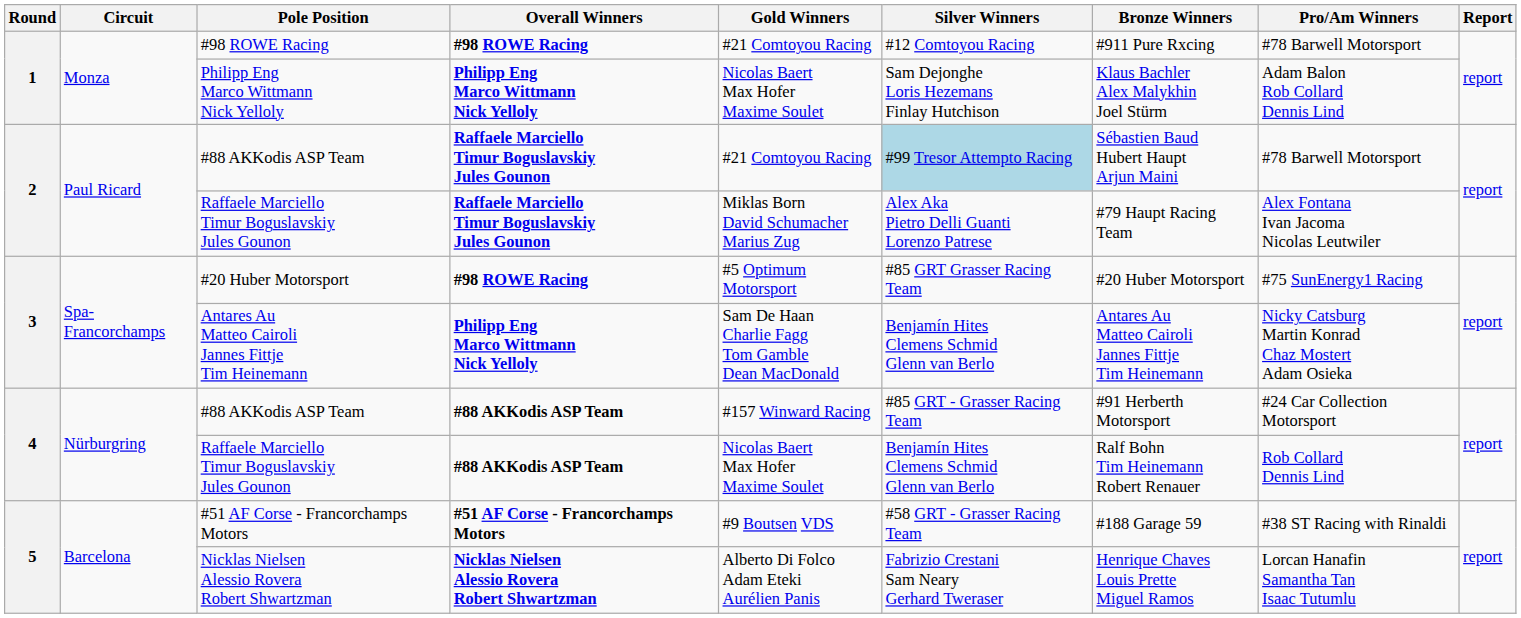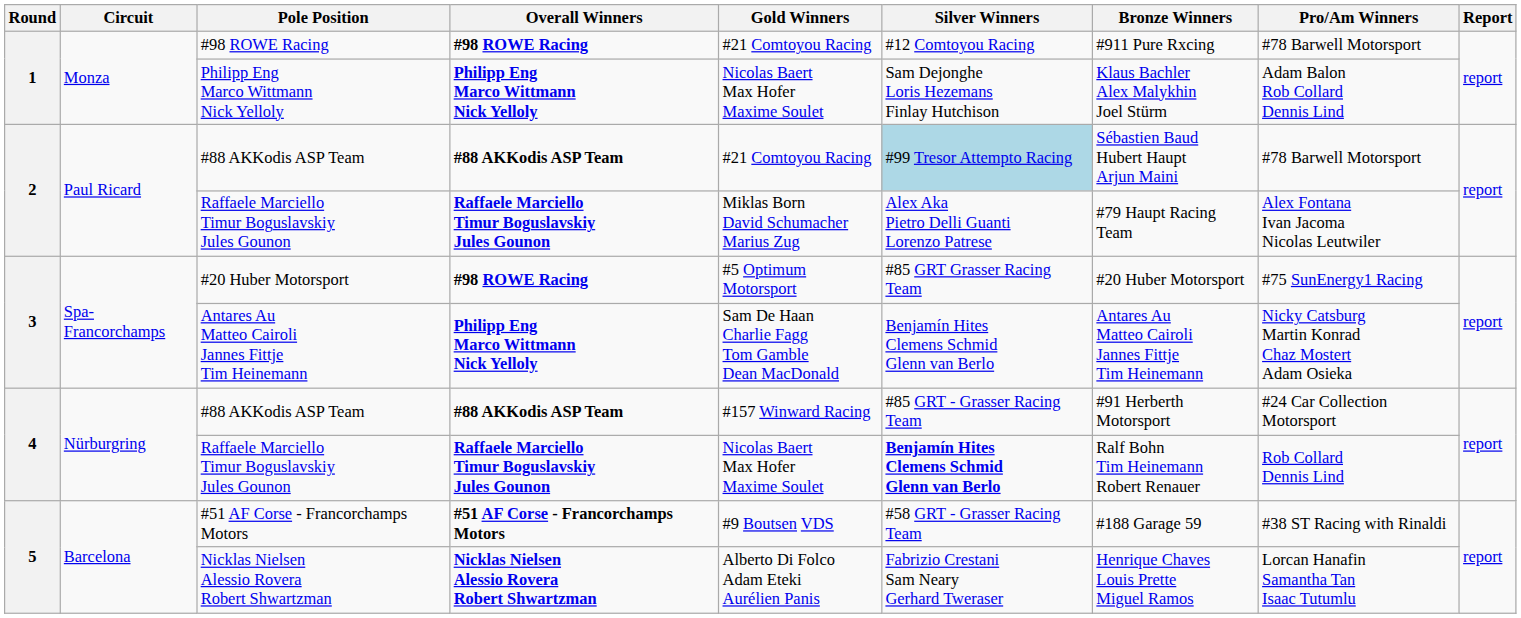2 / #88 AKKodis ASP Team | Overall Winners: Raffaele Marciello Timur Boguslavskiy Jules Gounon -> #88 AKKodis ASP Team
4 / Raffaele Marciello Timur Boguslavskiy Jules Gounon | Overall Winners: #88 AKKodis ASP Team -> Raffaele Marciello Timur Boguslavskiy Jules Gounon
4 / Raffaele Marciello Timur Boguslavskiy Jules Gounon | Silver Winners: normal -> bold
